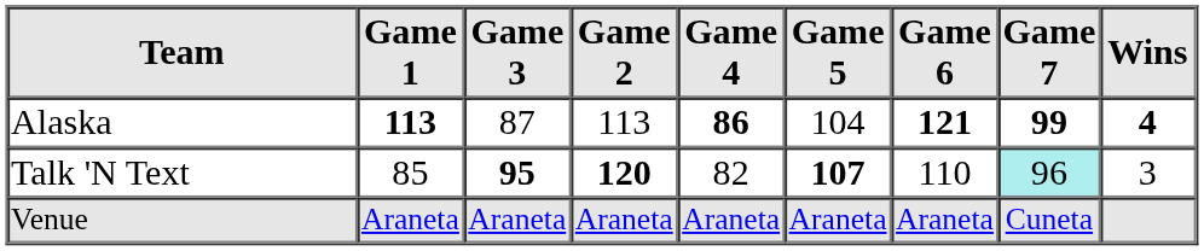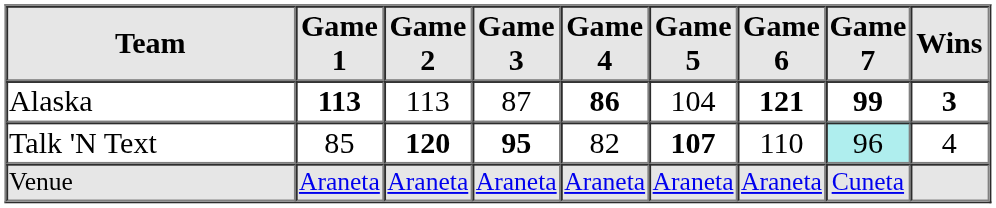columns swapped: Game 2 <-> Game 3
Alaska | Wins: 4 -> 3
Talk 'N Text | Wins: 3 -> 4
